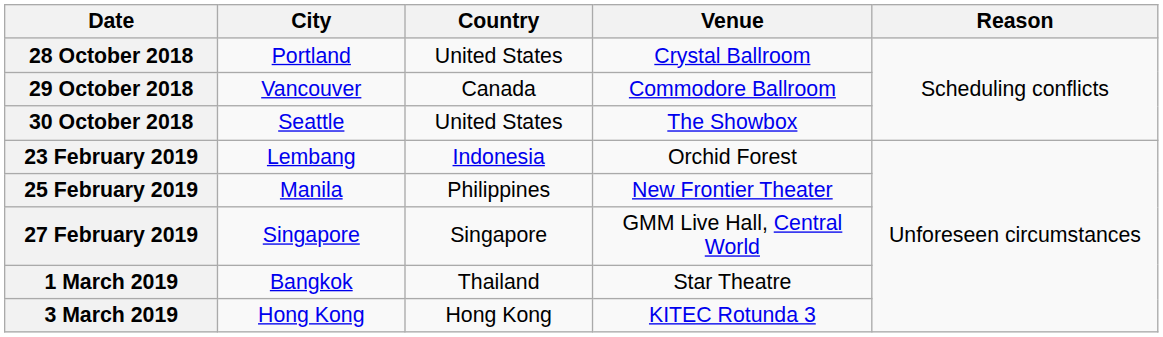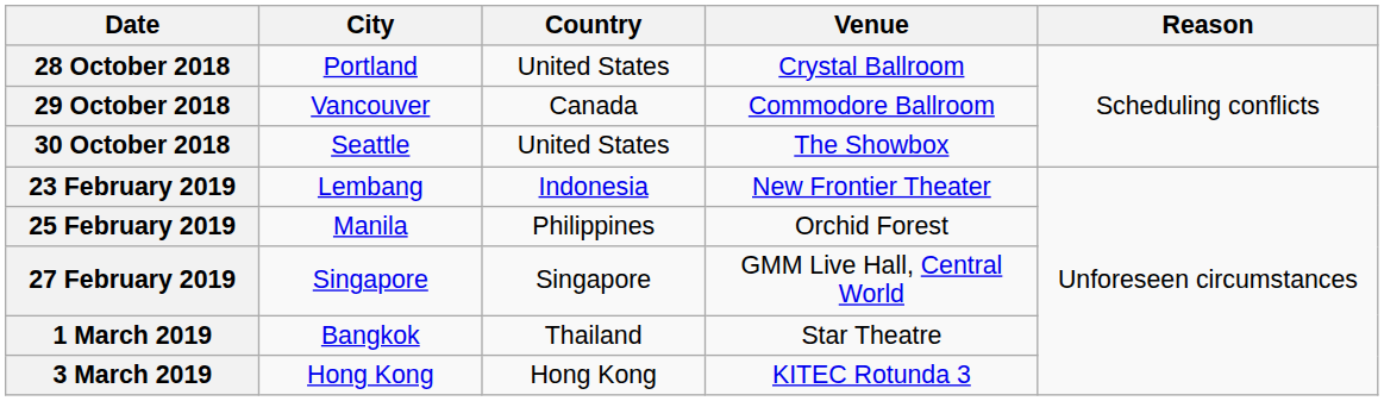23 February 2019 | Venue: Orchid Forest -> New Frontier Theater
25 February 2019 | Venue: New Frontier Theater -> Orchid Forest
